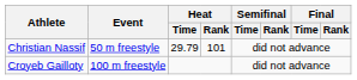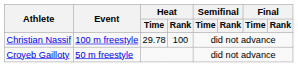Christian Nassif | Event: 50 m freestyle -> 100 m freestyle
Christian Nassif | Heat / Time: 29.79 -> 29.78
Christian Nassif | Heat / Rank: 101 -> 100
Croyeb Gailloty | Event: 100 m freestyle -> 50 m freestyle
